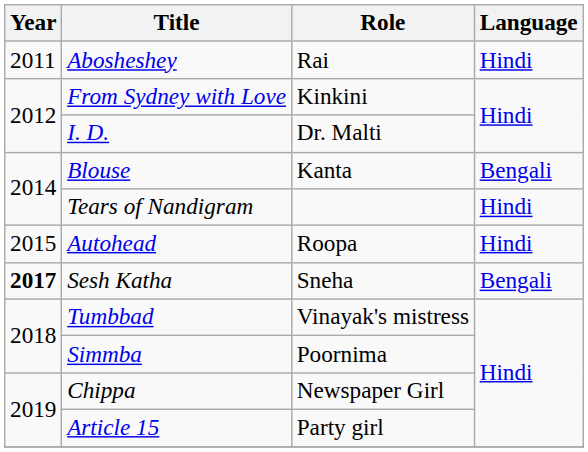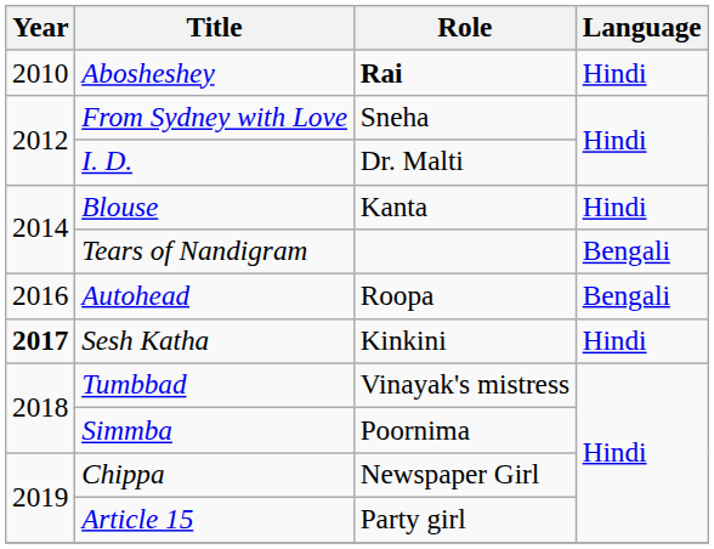Abosheshey | Year: 2011 -> 2010
Abosheshey | Role: normal -> bold
From Sydney with Love | Role: Kinkini -> Sneha
Blouse | Language: Bengali -> Hindi
Tears of Nandigram | Language: Hindi -> Bengali
Autohead | Year: 2015 -> 2016
Autohead | Language: Hindi -> Bengali
Sesh Katha | Role: Sneha -> Kinkini
Sesh Katha | Language: Bengali -> Hindi
